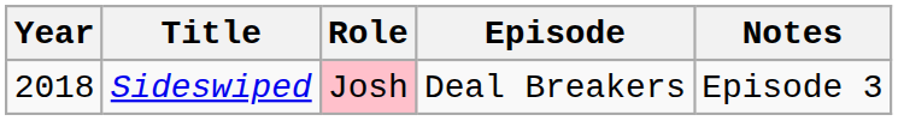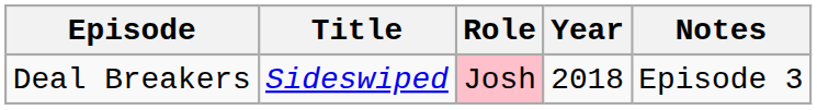columns swapped: Year <-> Episode
